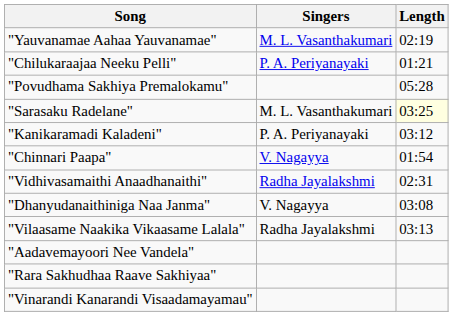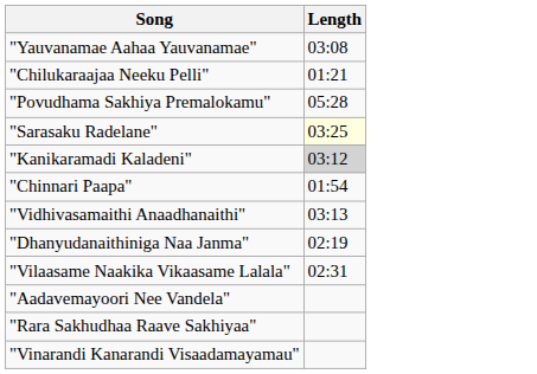- column: Singers | M. L. Vasanthakumari | P. A. Periyanayaki | M. L. Vasanthakumari | P. A. Periyanayaki | V. Nagayya | Radha Jayalakshmi | V. Nagayya | Radha Jayalakshmi
"Yauvanamae Aahaa Yauvanamae" | Length: 02:19 -> 03:08
"Kanikaramadi Kaladeni" | Length: no background -> lightgrey background
"Vidhivasamaithi Anaadhanaithi" | Length: 02:31 -> 03:13
"Dhanyudanaithiniga Naa Janma" | Length: 03:08 -> 02:19
"Vilaasame Naakika Vikaasame Lalala" | Length: 03:13 -> 02:31
